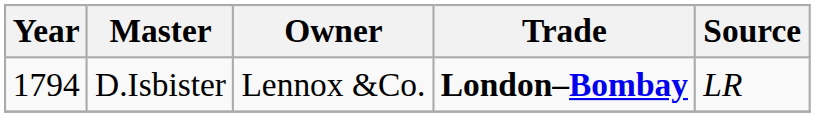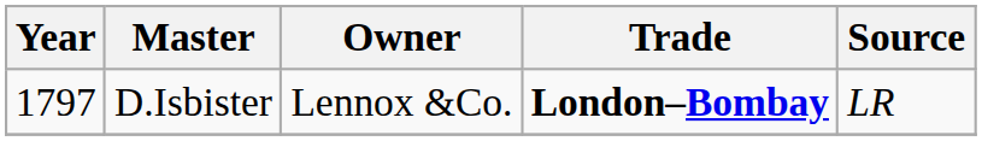D.Isbister | Year: 1794 -> 1797
